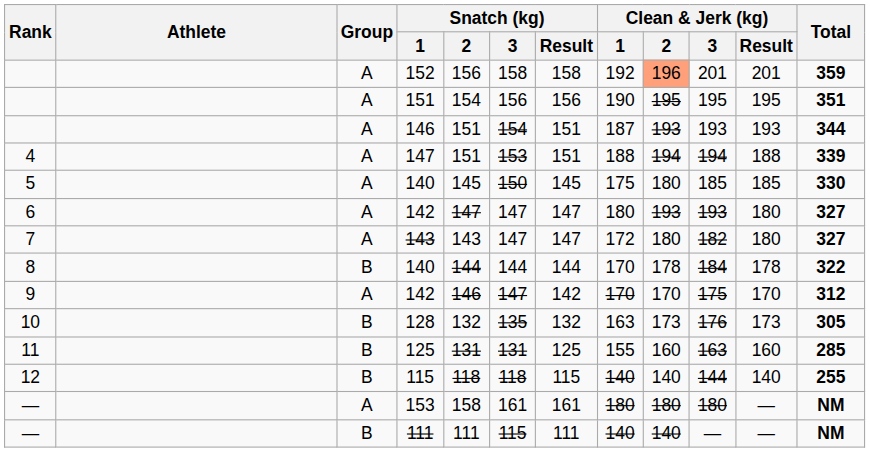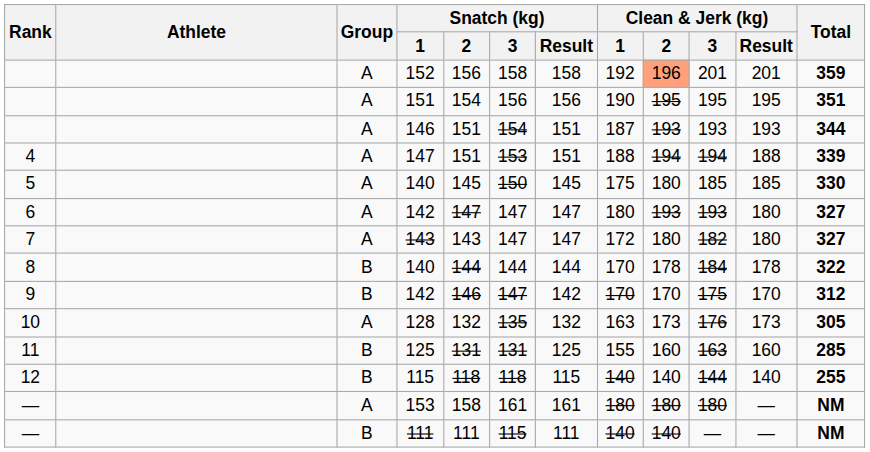9 / 142 | Group: A -> B
128 | Group: B -> A
